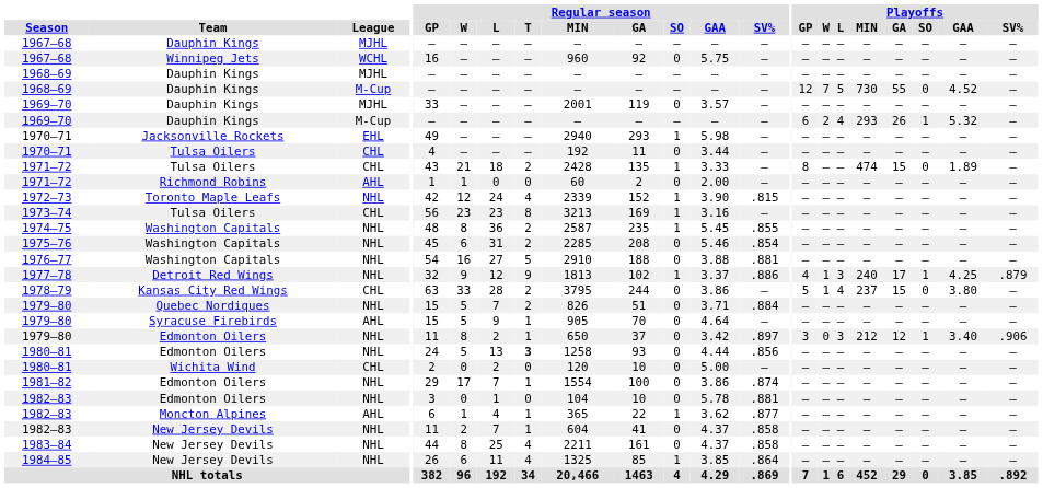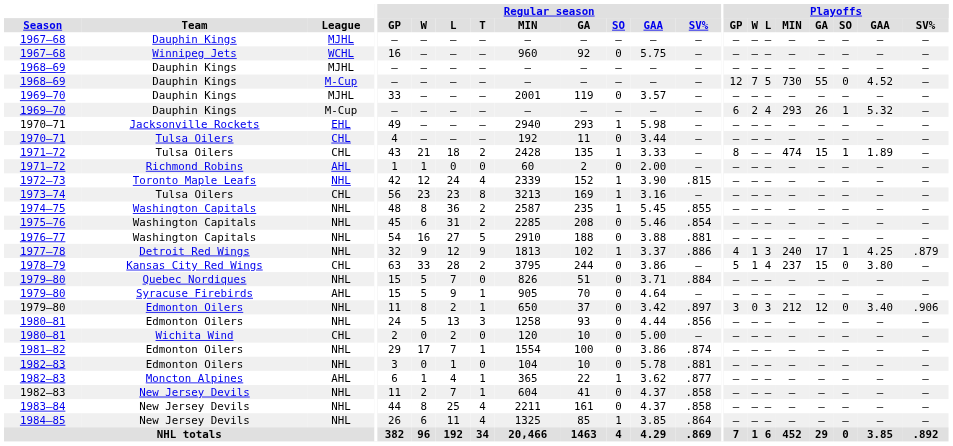1971–72 / Tulsa Oilers | Playoffs / SO: 0 -> 1
1979–80 / Quebec Nordiques | Regular season / T: 2 -> 0
1979–80 / Edmonton Oilers | Playoffs / SO: 1 -> 0
1980–81 / Edmonton Oilers | Regular season / T: bold -> normal
